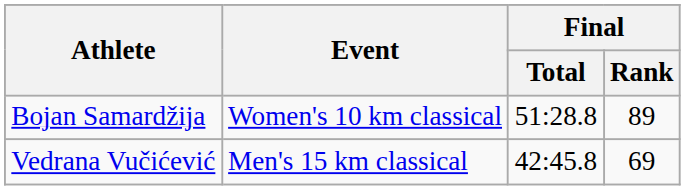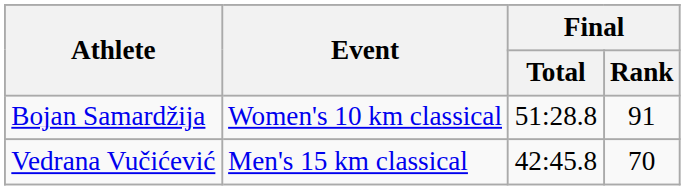Bojan Samardžija | Final / Rank: 89 -> 91
Vedrana Vučićević | Final / Rank: 69 -> 70
